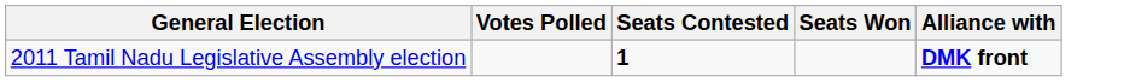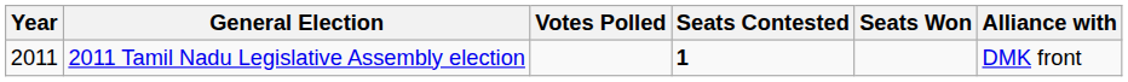+ column: Year | 2011
2011 Tamil Nadu Legislative Assembly election | Alliance with: bold -> normal
